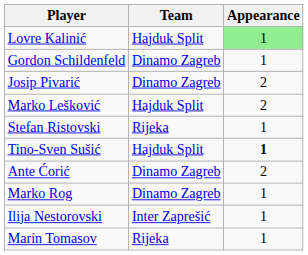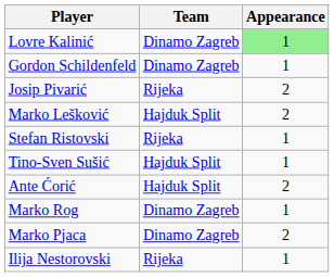Lovre Kalinić | Team: Hajduk Split -> Dinamo Zagreb
Josip Pivarić | Team: Dinamo Zagreb -> Rijeka
Tino-Sven Sušić | Appearance: bold -> normal
Ante Ćorić | Team: Dinamo Zagreb -> Hajduk Split
+ row: Marko Pjaca | Dinamo Zagreb | 2
Ilija Nestorovski | Team: Inter Zaprešić -> Rijeka
- row: Marin Tomasov | Rijeka | 1
